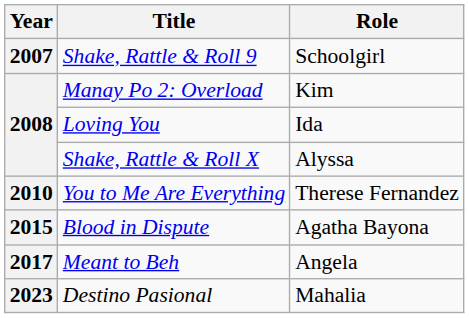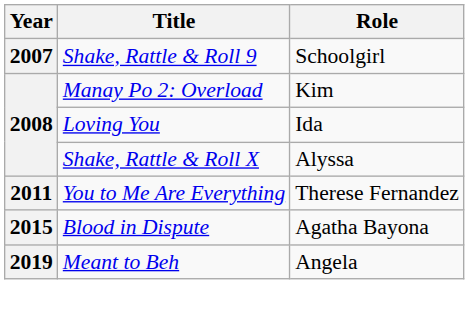You to Me Are Everything | Year: 2010 -> 2011
Meant to Beh | Year: 2017 -> 2019
- row: 2023 | Destino Pasional | Mahalia
